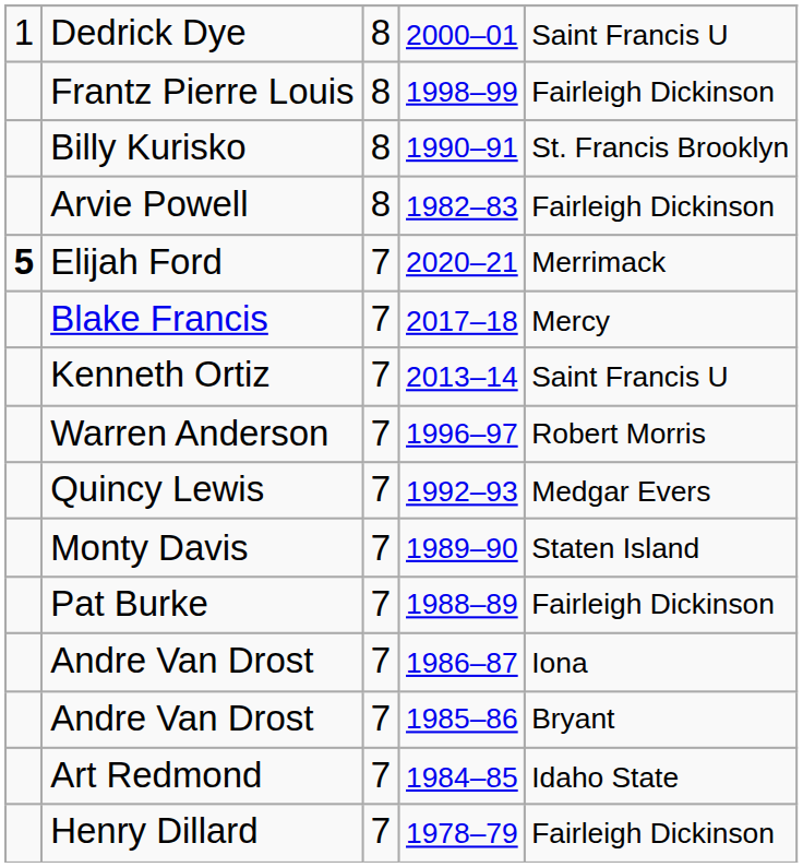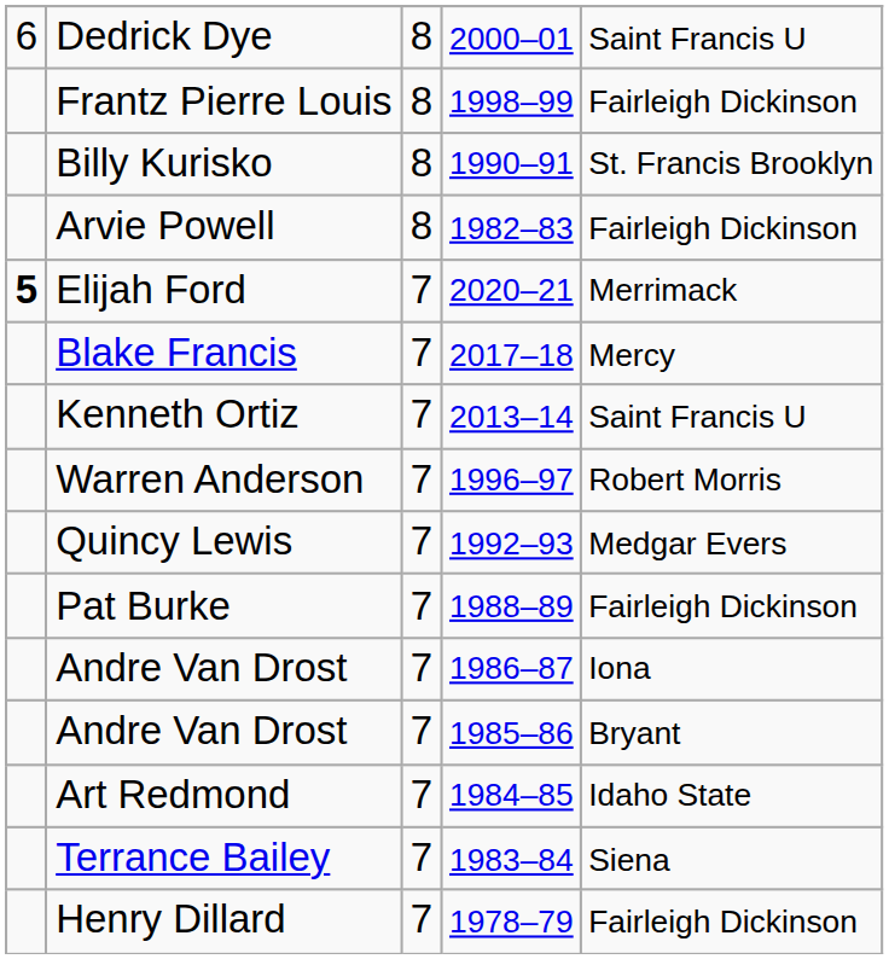Dedrick Dye | column 1: 1 -> 6
- row: Monty Davis | 7 | 1989–90 | Staten Island
+ row: Terrance Bailey | 7 | 1983–84 | Siena
